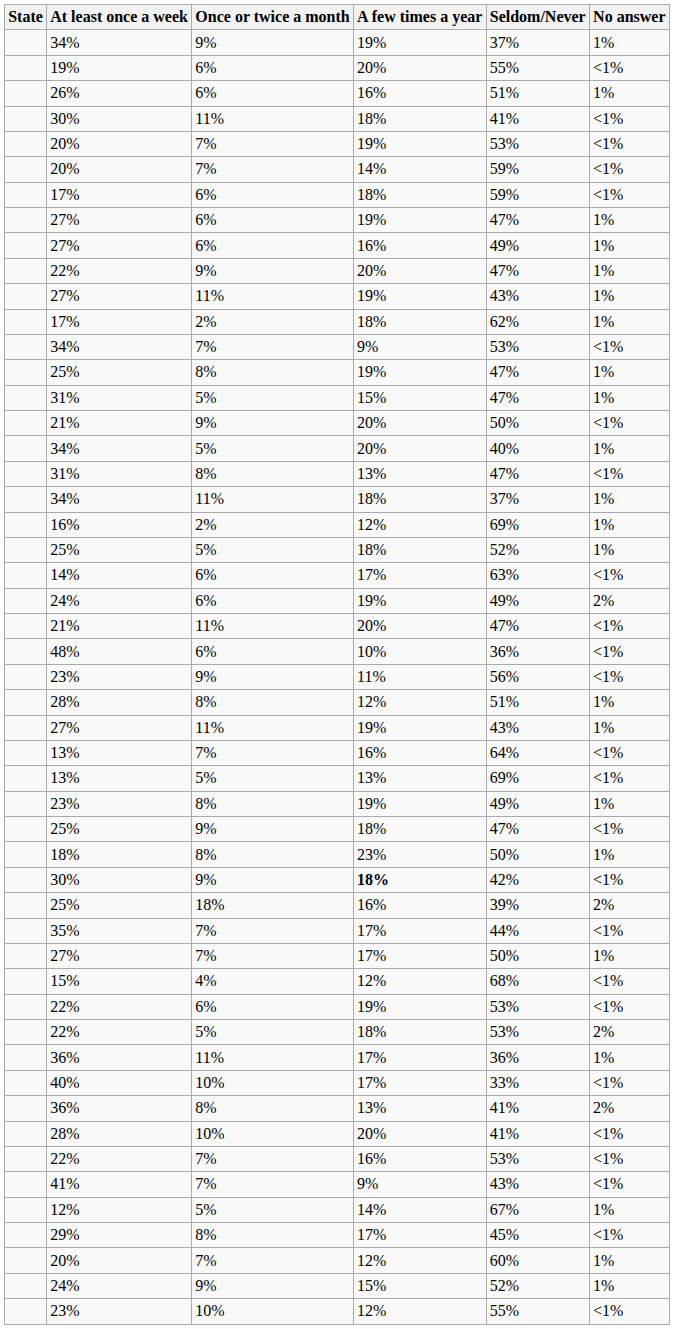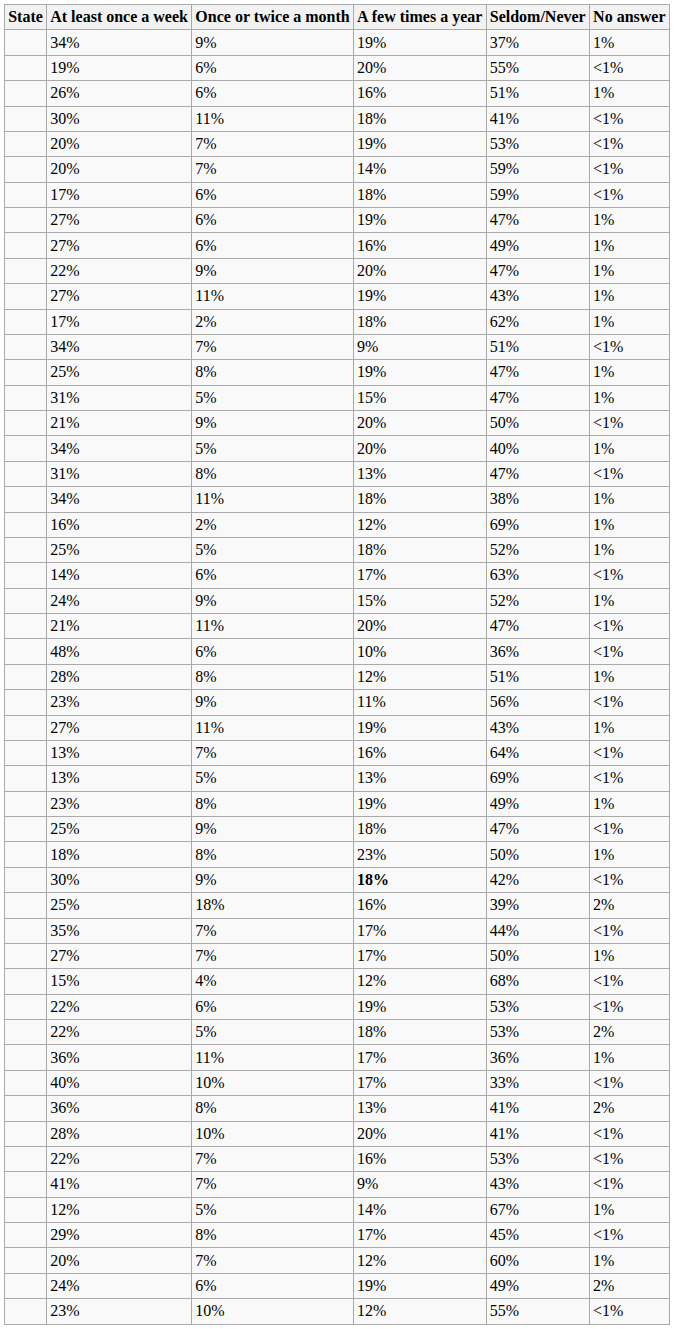34% / 7% | Seldom/Never: 53% -> 51%
34% / 11% | Seldom/Never: 37% -> 38%
rows swapped: 24% / 9% <-> 24% / 6%
rows swapped: 28% / 8% <-> 23% / 9%
